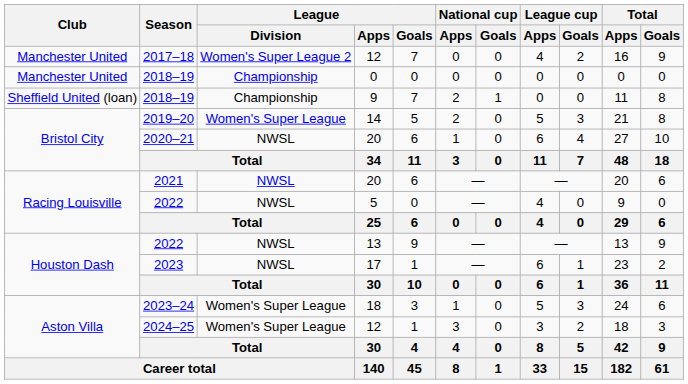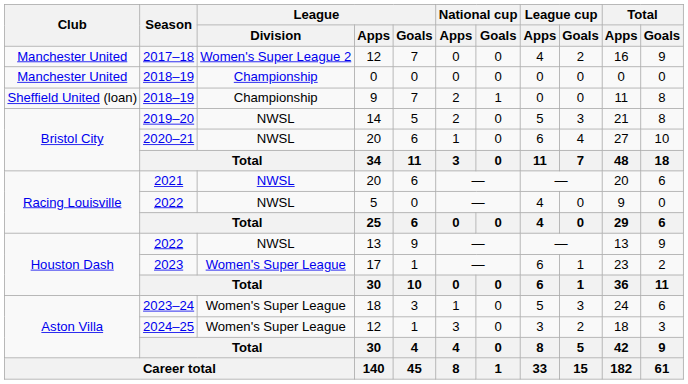2019–20 | League / Division: Women's Super League -> NWSL
2023 | League / Division: NWSL -> Women's Super League
